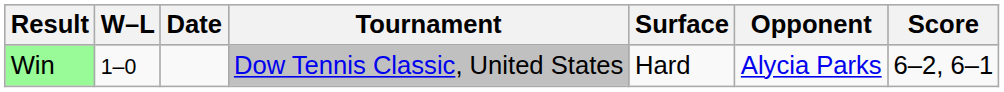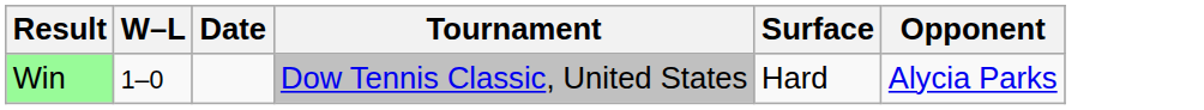- column: Score | 6–2, 6–1
